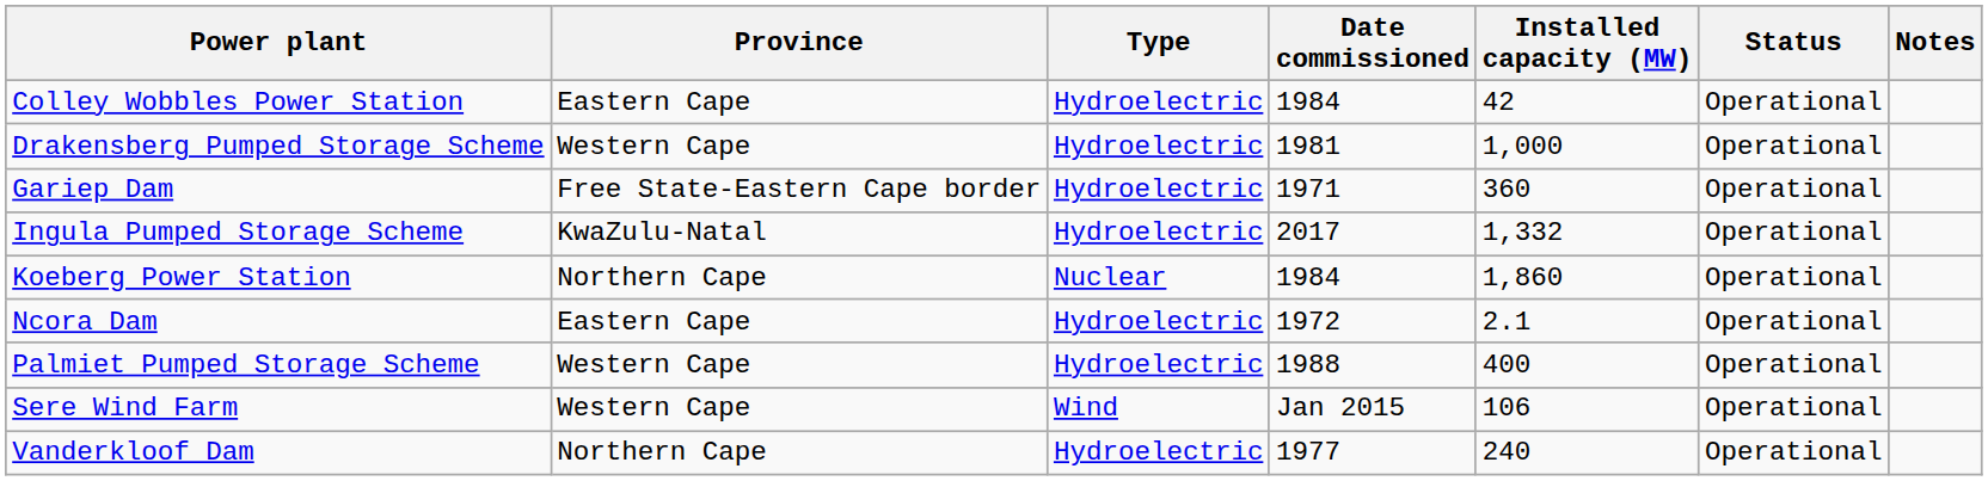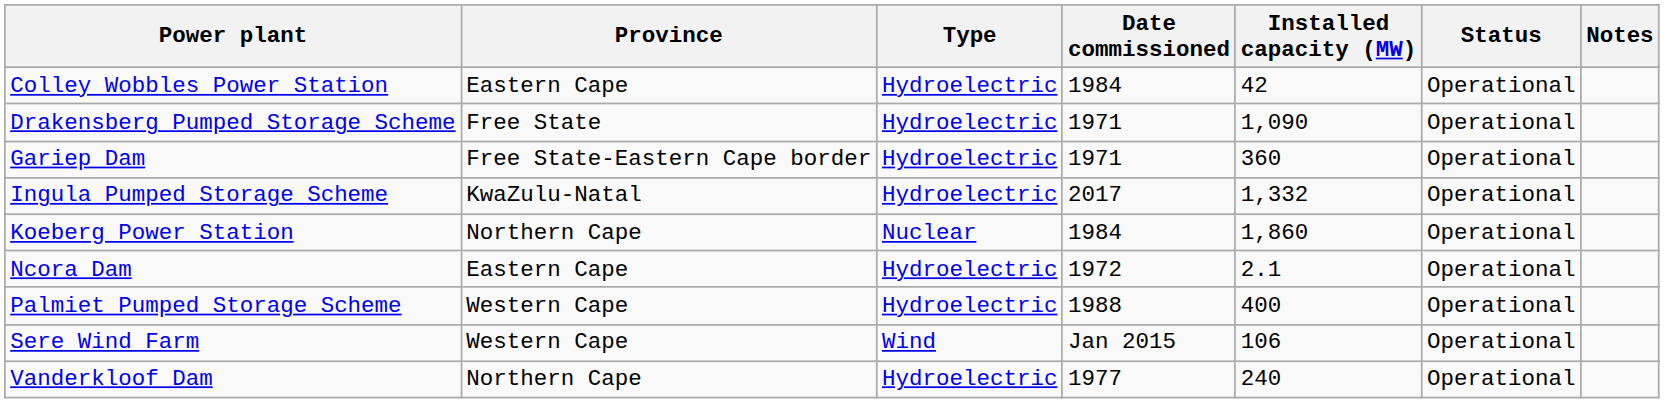Drakensberg Pumped Storage Scheme | Province: Western Cape -> Free State
Drakensberg Pumped Storage Scheme | Date commissioned: 1981 -> 1971
Drakensberg Pumped Storage Scheme | Installed capacity (MW): 1,000 -> 1,090
